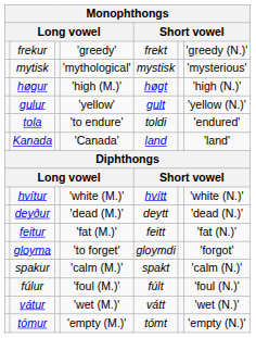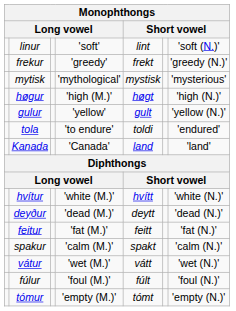+ row: linur | 'soft' | lint | 'soft (N.)'
- row: gloyma | 'to forget' | gloymdi | 'forgot'
rows swapped: vátur <-> fúlur
